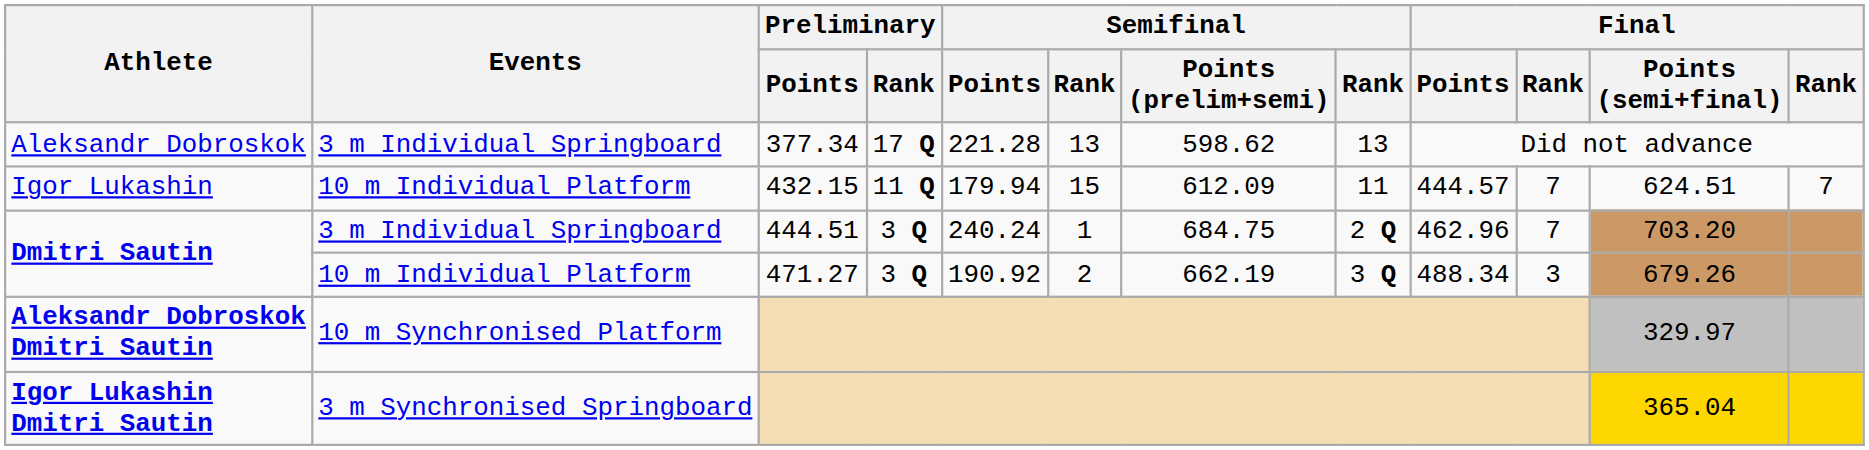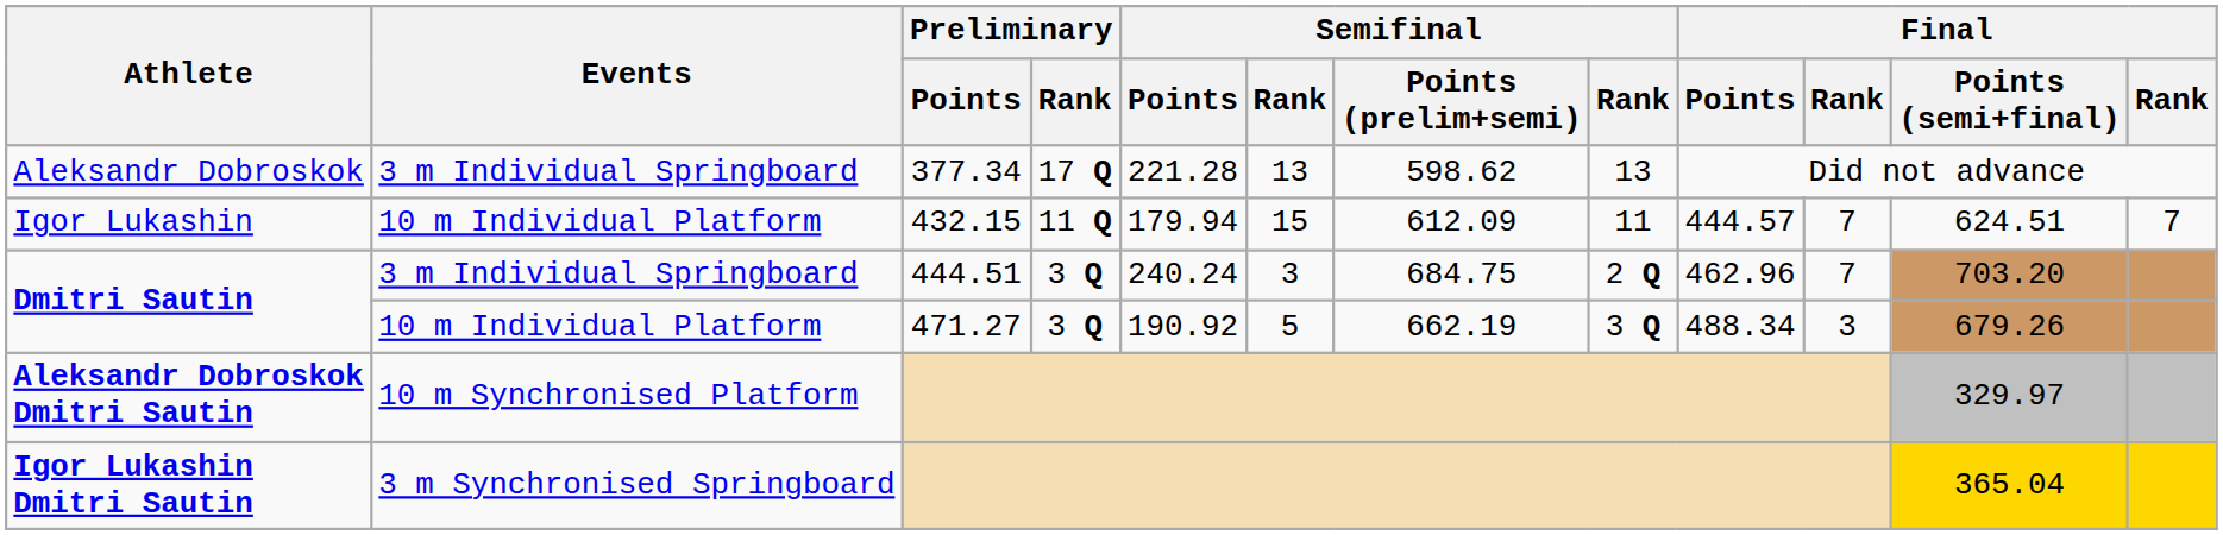Dmitri Sautin / 444.51 | column 6: 1 -> 3
Dmitri Sautin / 471.27 | column 6: 2 -> 5
